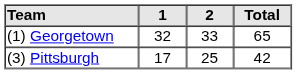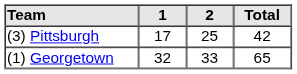rows swapped: (1) Georgetown <-> (3) Pittsburgh
